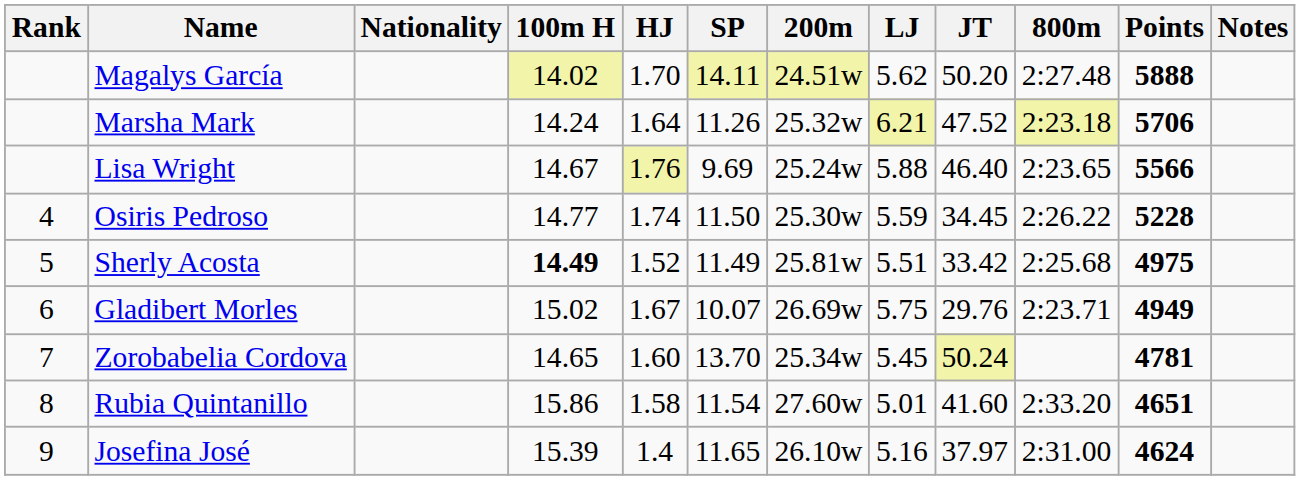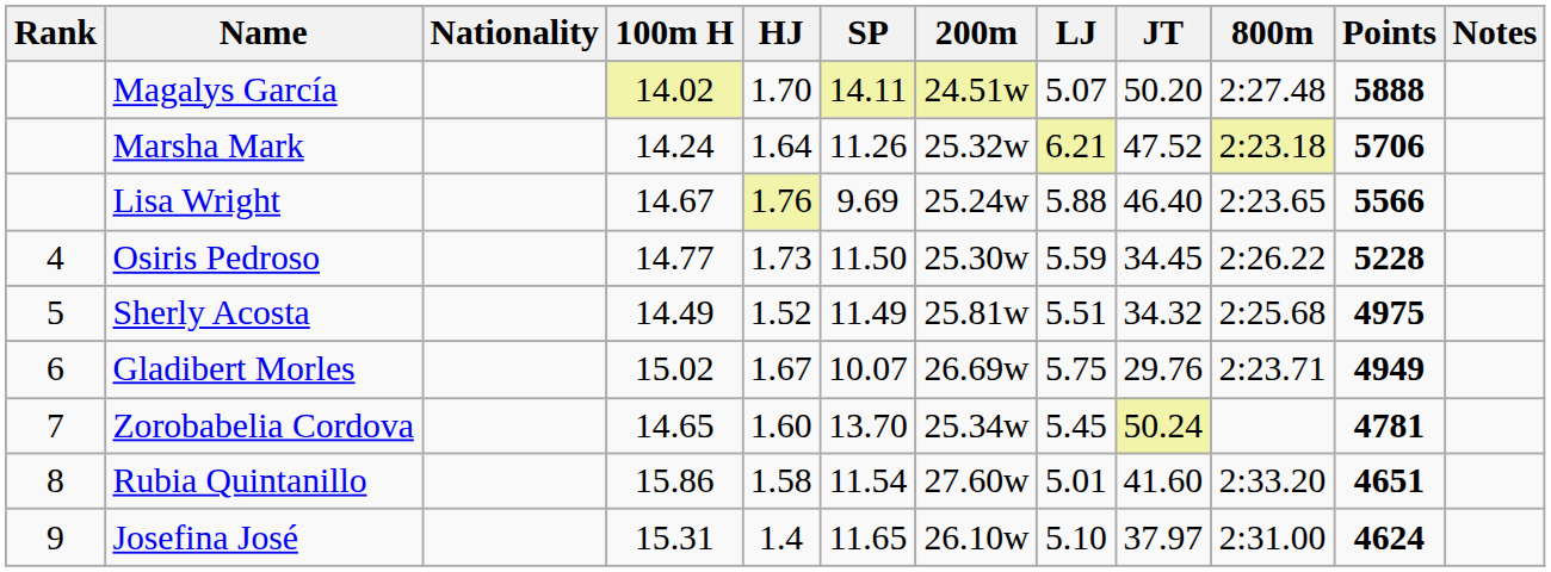Magalys García | LJ: 5.62 -> 5.07
Osiris Pedroso | HJ: 1.74 -> 1.73
Sherly Acosta | 100m H: bold -> normal
Sherly Acosta | JT: 33.42 -> 34.32
Josefina José | 100m H: 15.39 -> 15.31
Josefina José | LJ: 5.16 -> 5.10
